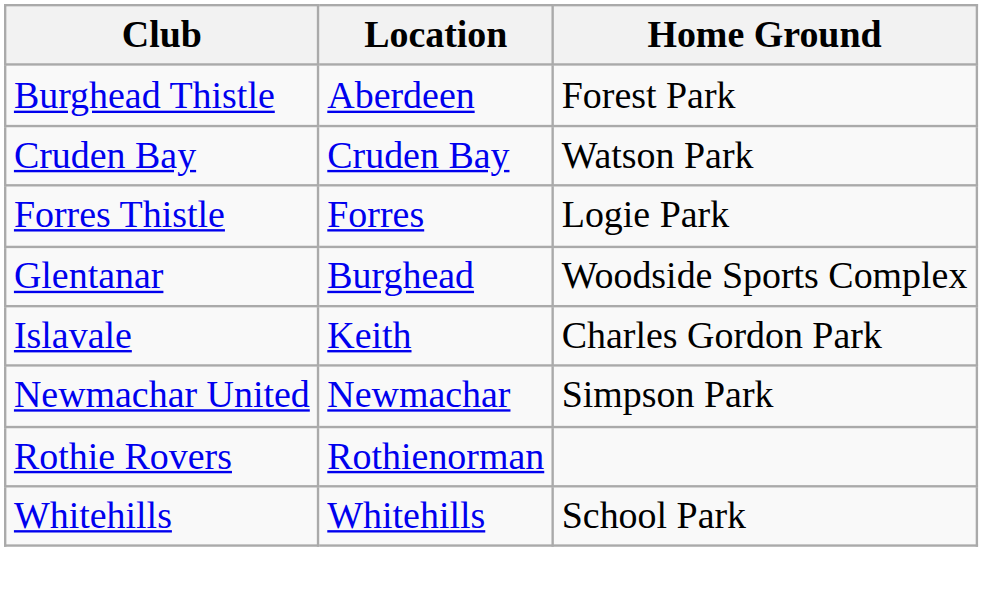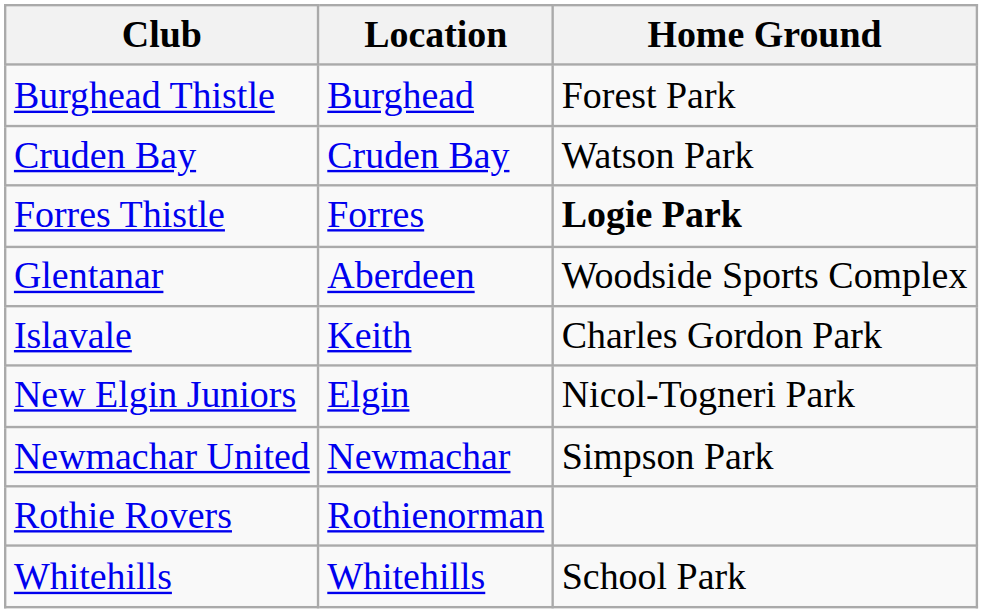Burghead Thistle | Location: Aberdeen -> Burghead
Forres Thistle | Home Ground: normal -> bold
Glentanar | Location: Burghead -> Aberdeen
+ row: New Elgin Juniors | Elgin | Nicol-Togneri Park
